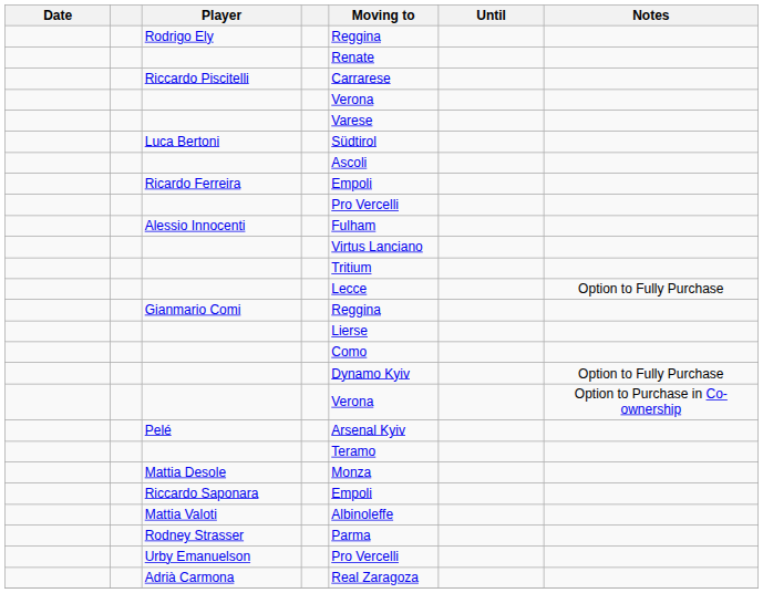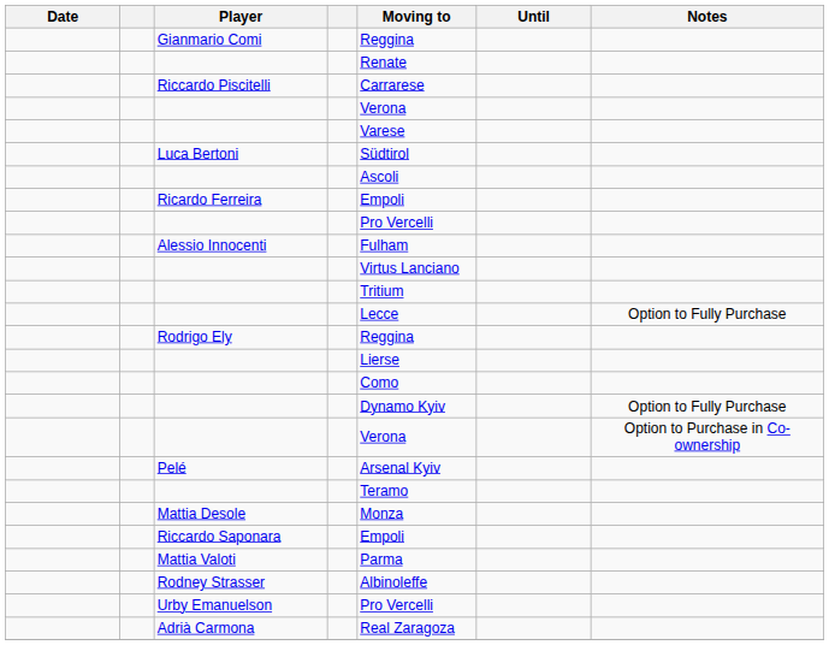rows swapped: Gianmario Comi <-> Rodrigo Ely
Mattia Valoti | Moving to: Albinoleffe -> Parma
Rodney Strasser | Moving to: Parma -> Albinoleffe
